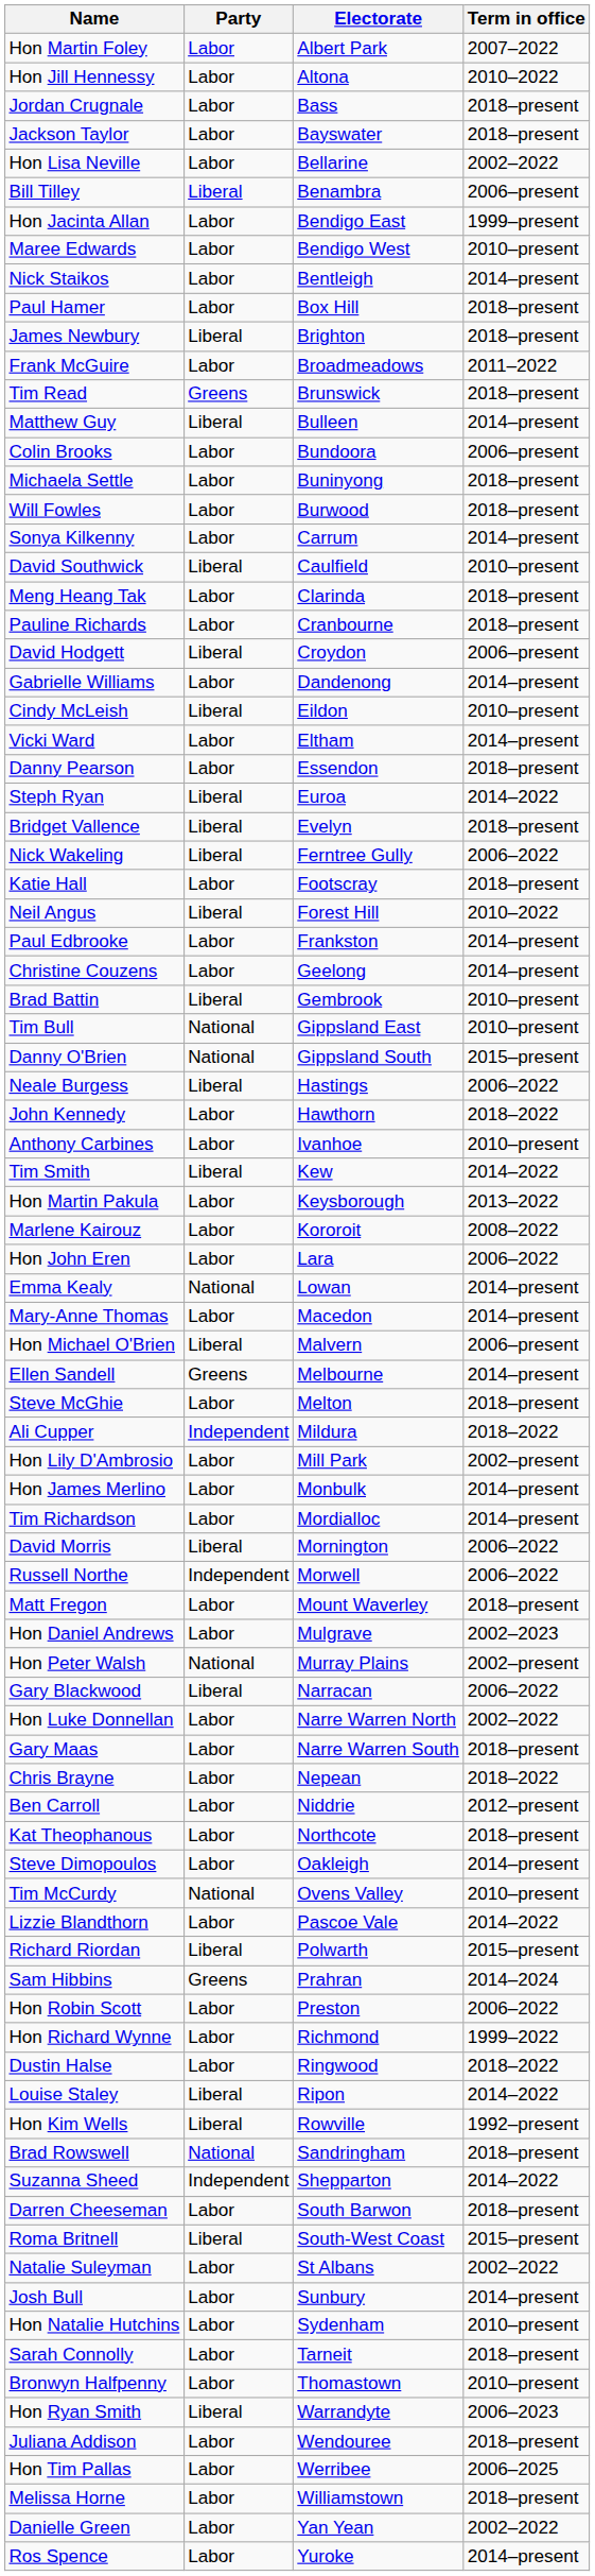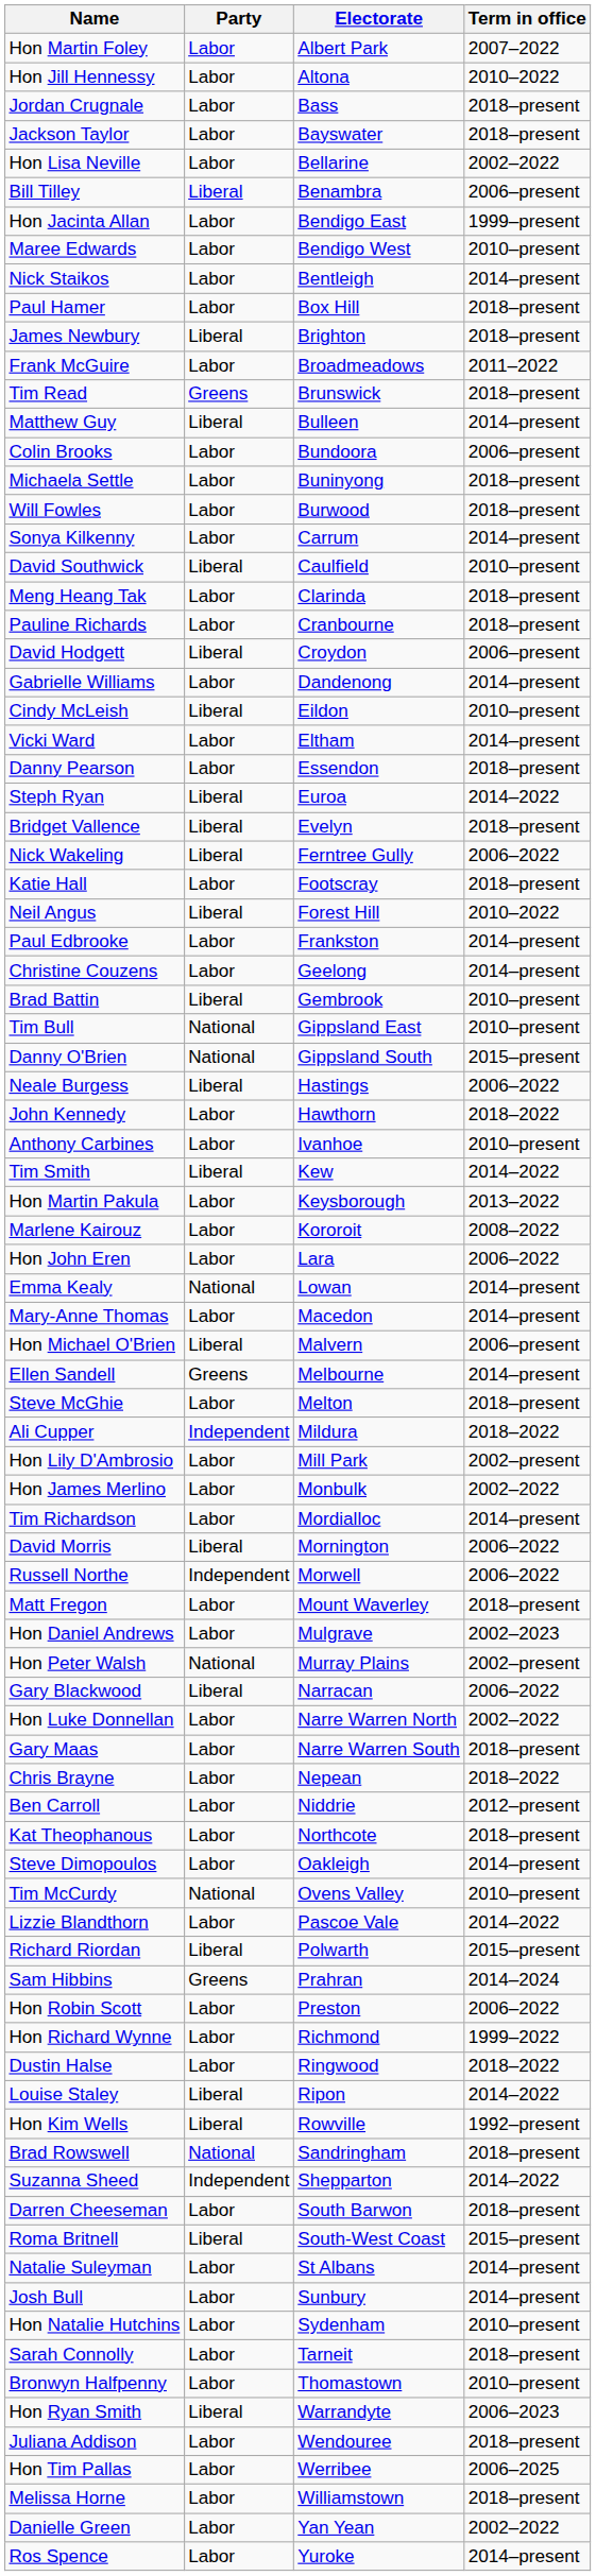Hon James Merlino | Term in office: 2014–present -> 2002–2022
Natalie Suleyman | Term in office: 2002–2022 -> 2014–present
